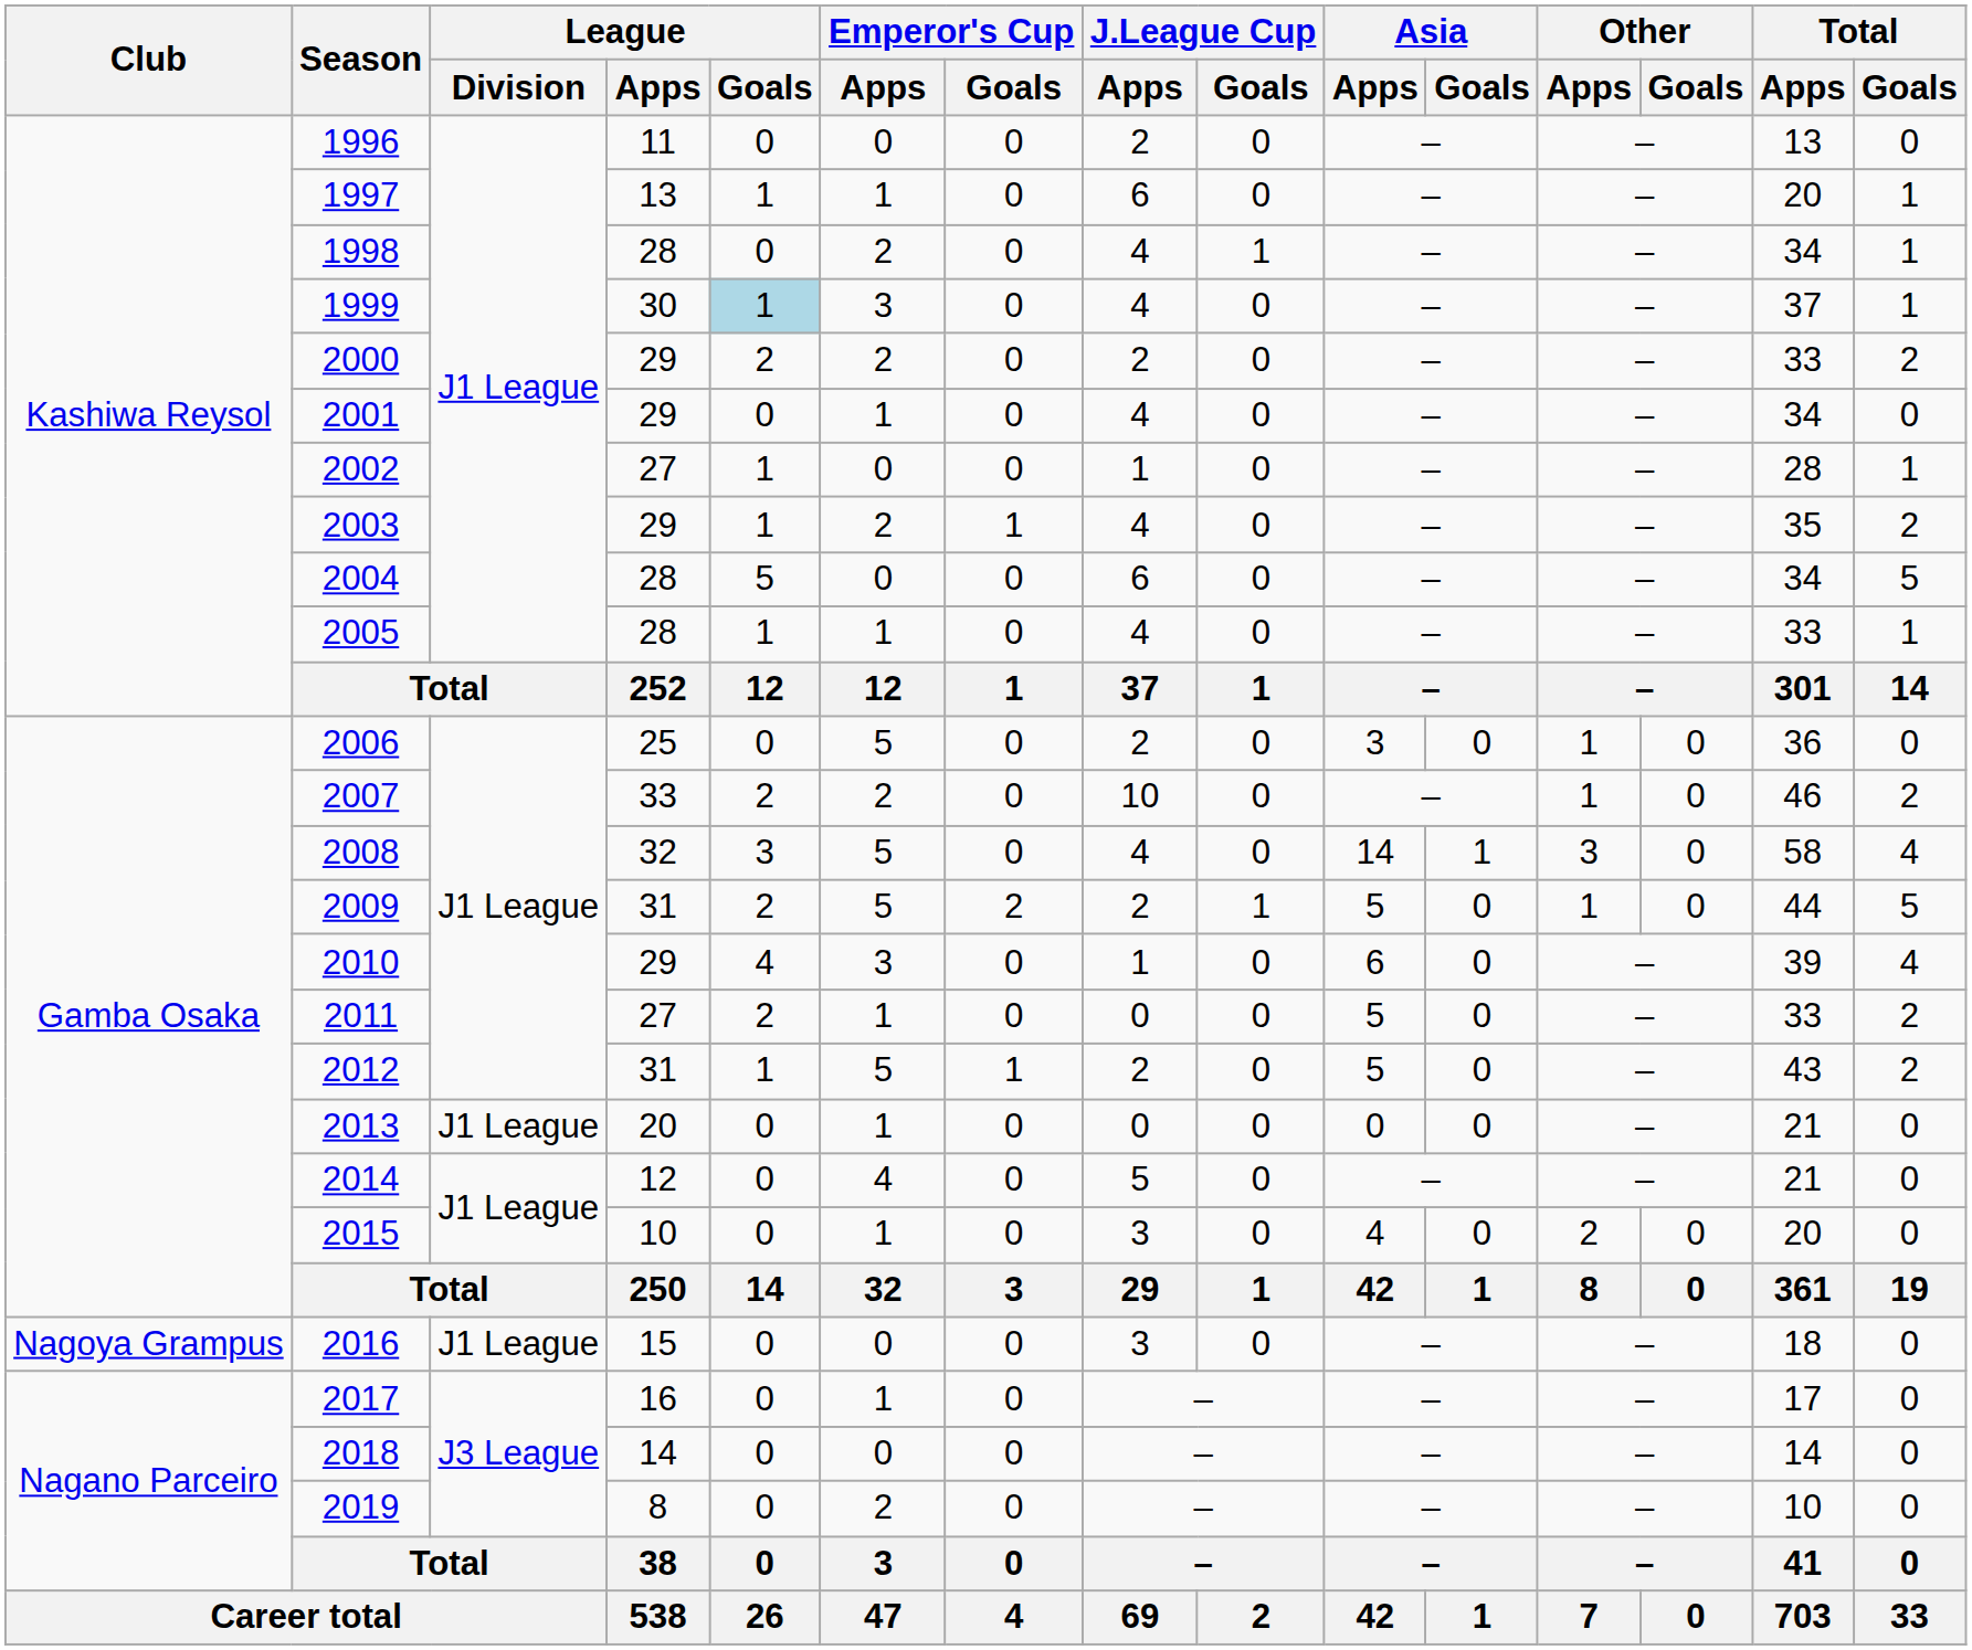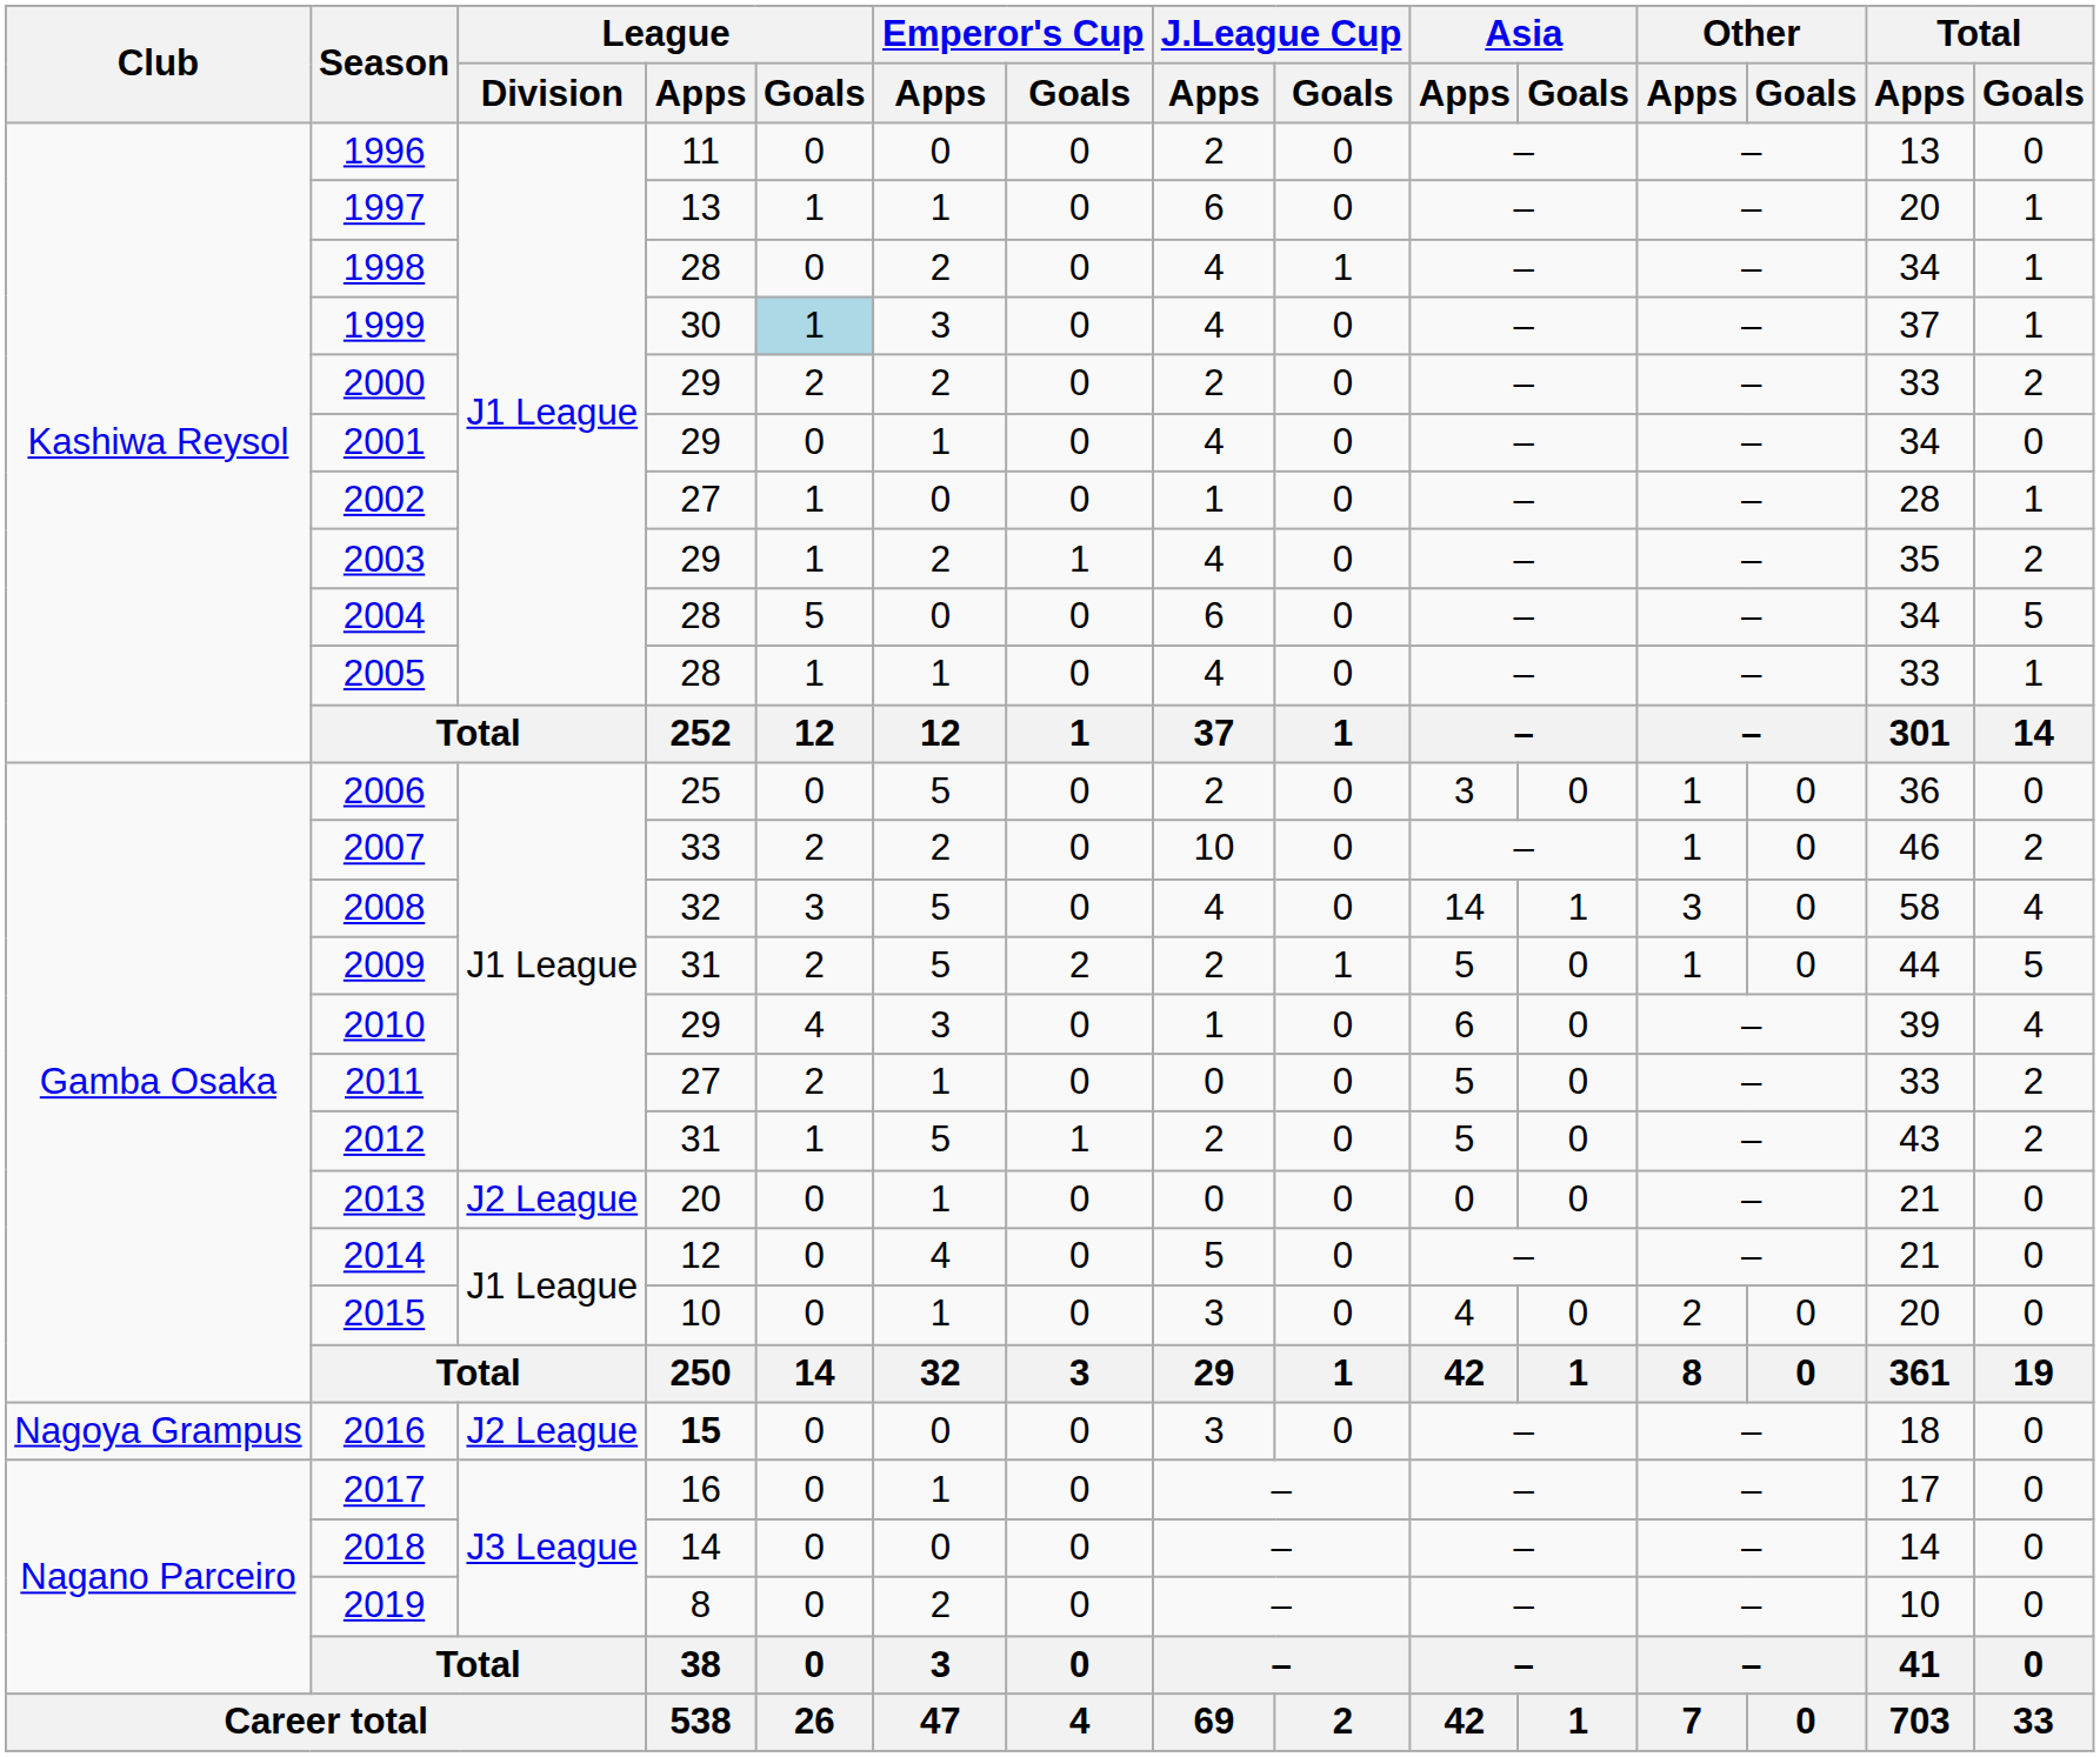2013 | League / Division: J1 League -> J2 League
2016 | League / Division: J1 League -> J2 League
2016 | League / Apps: normal -> bold
